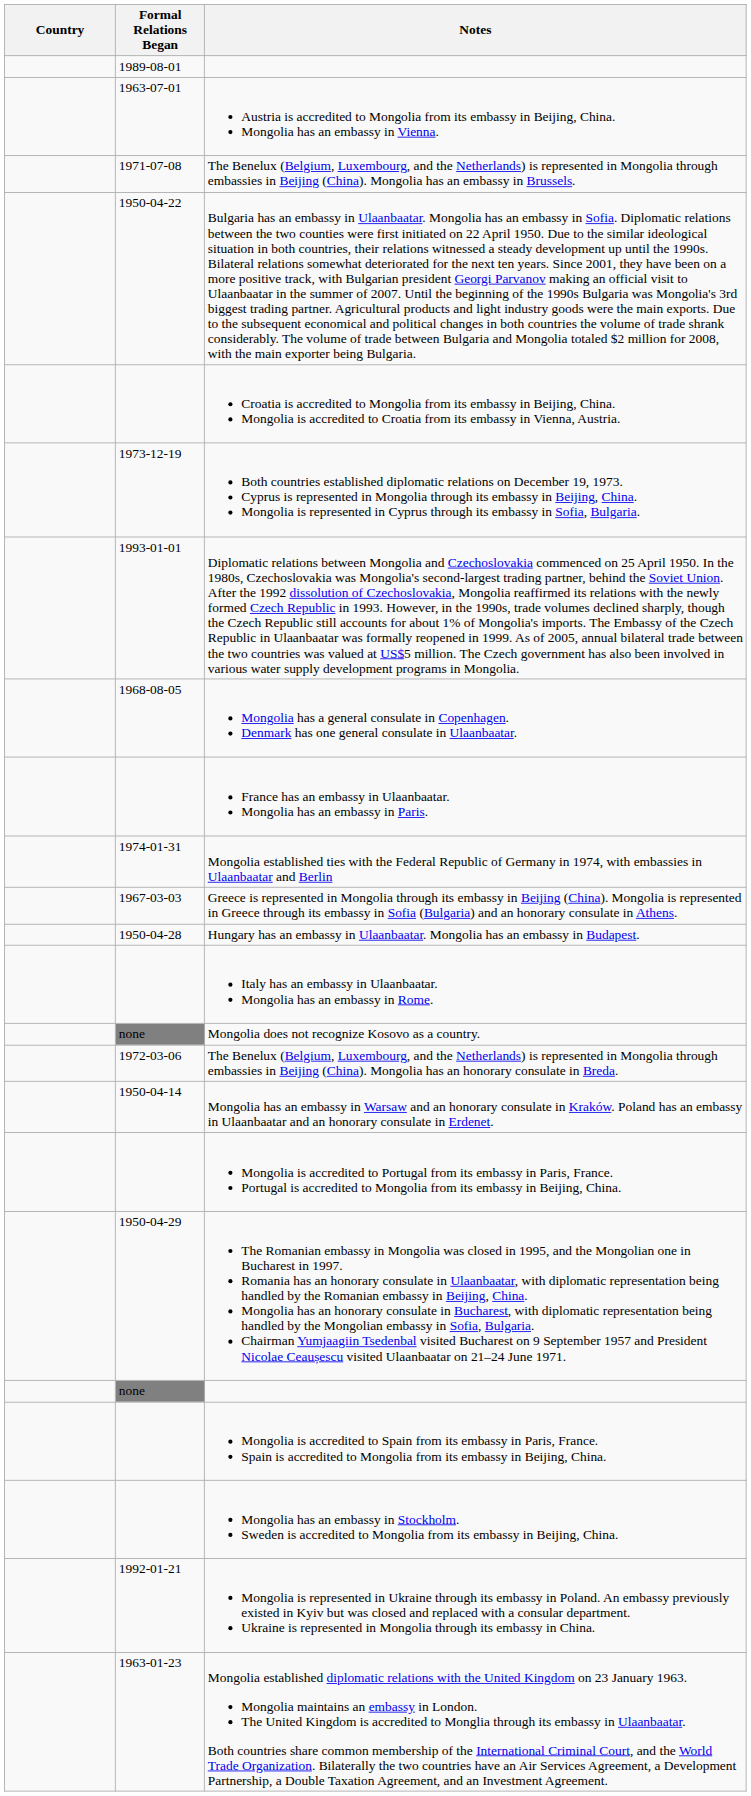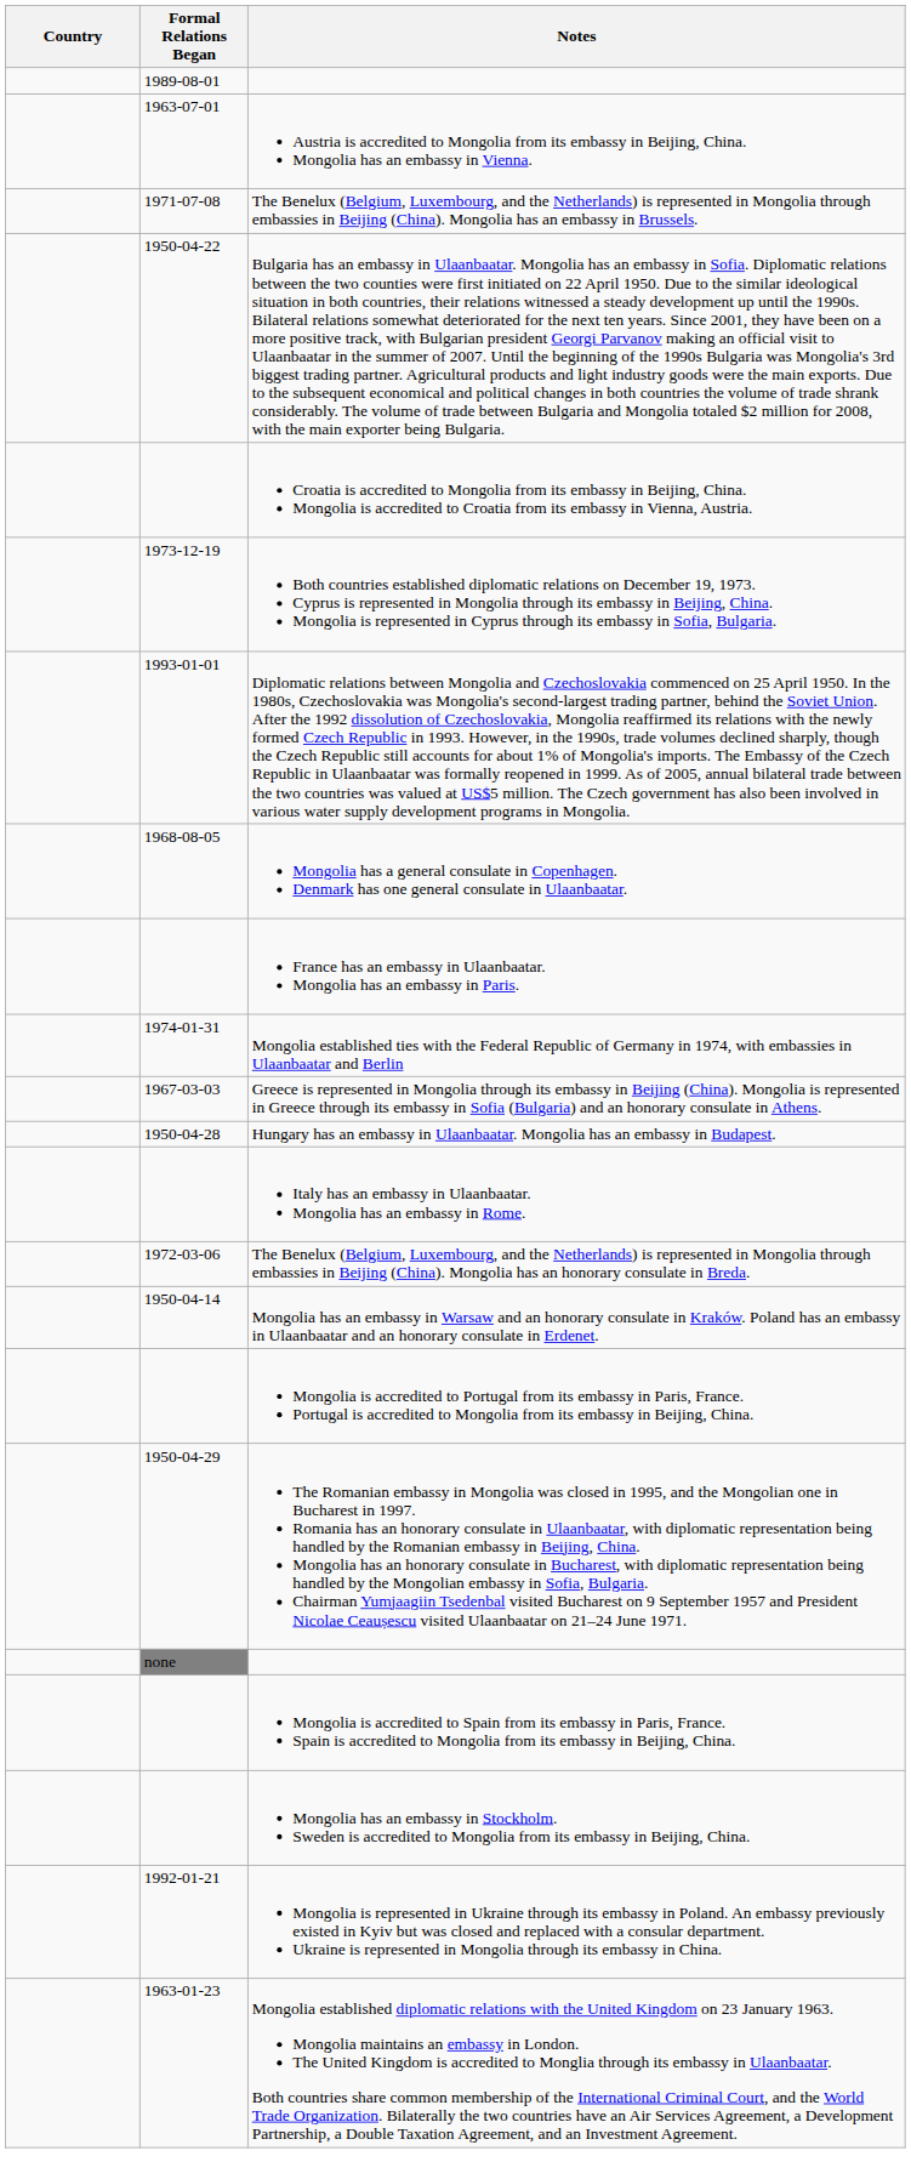- row: none | Mongolia does not recognize Kosovo as a country.
